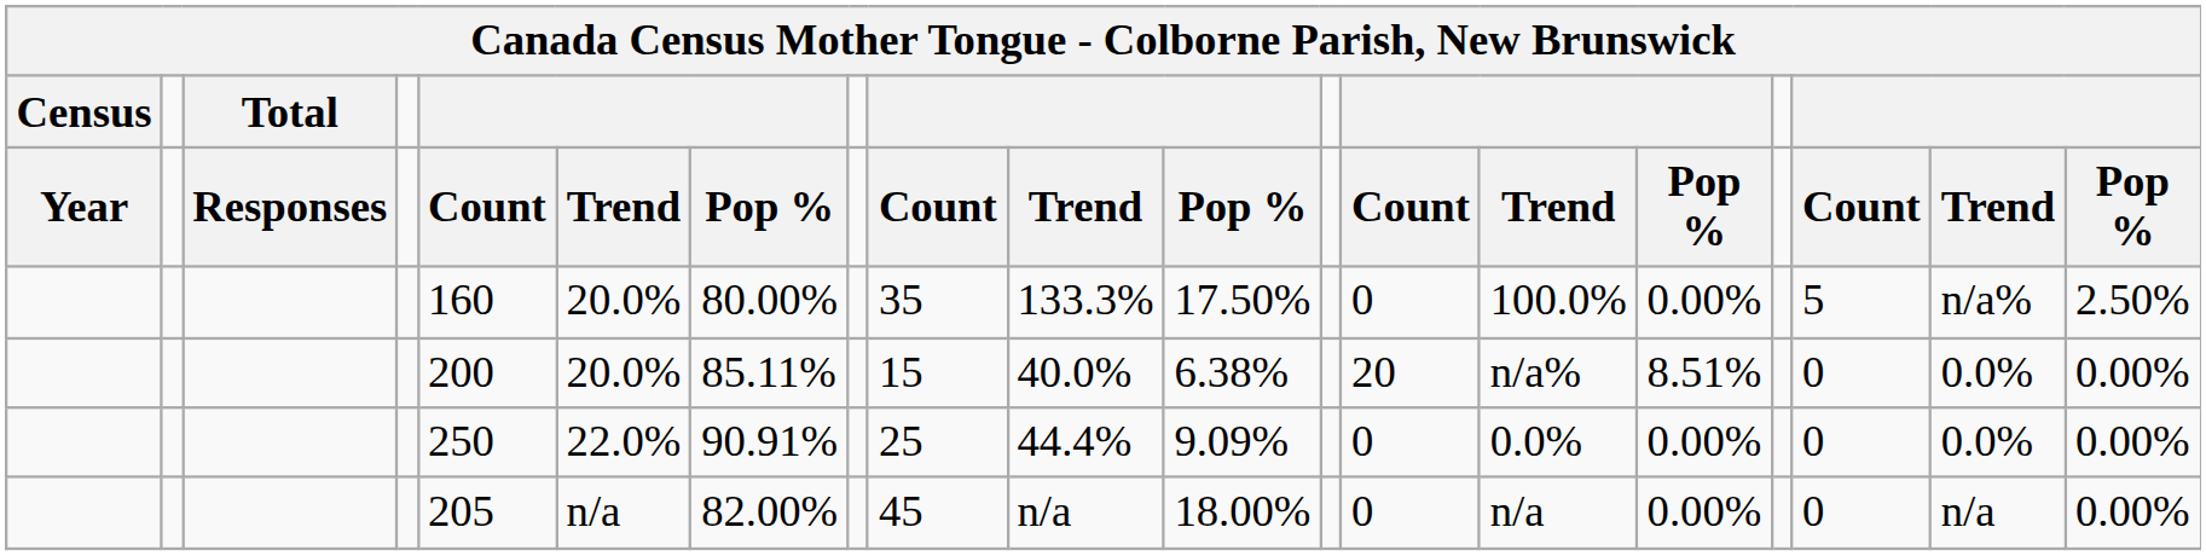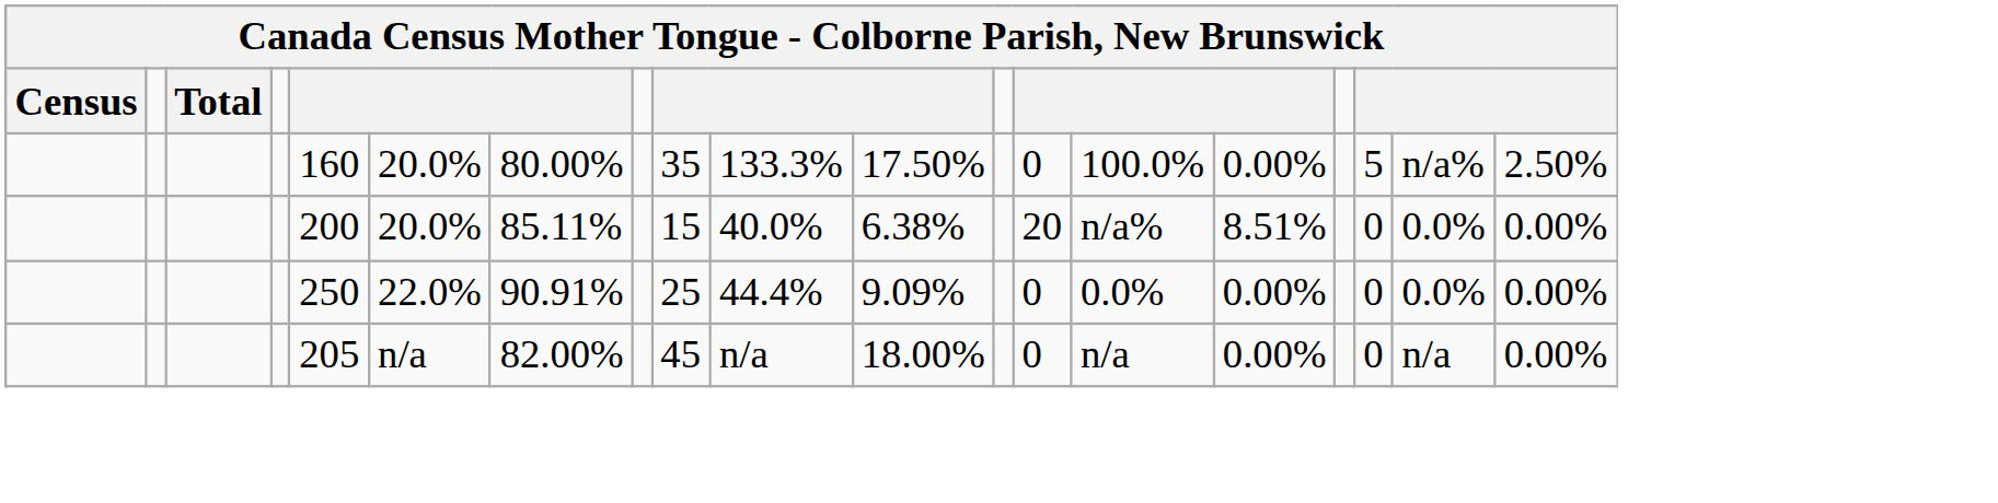- row: Year | Responses | Count | Trend | Pop % | Count | Trend | Pop % | Count | Trend | Pop % | Count | Trend | Pop %
